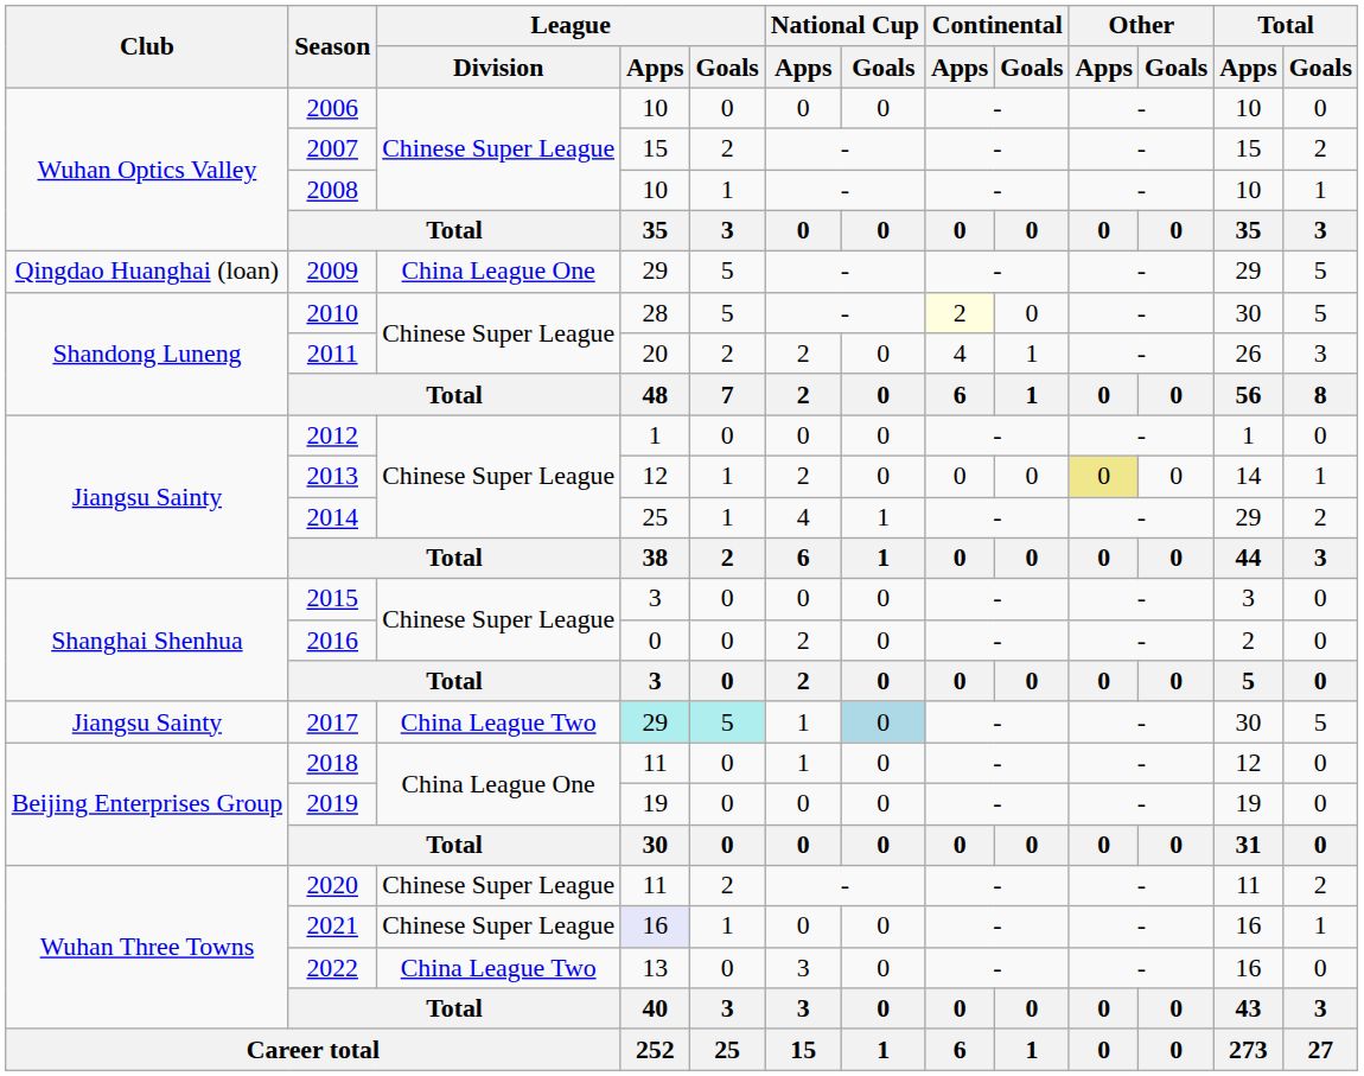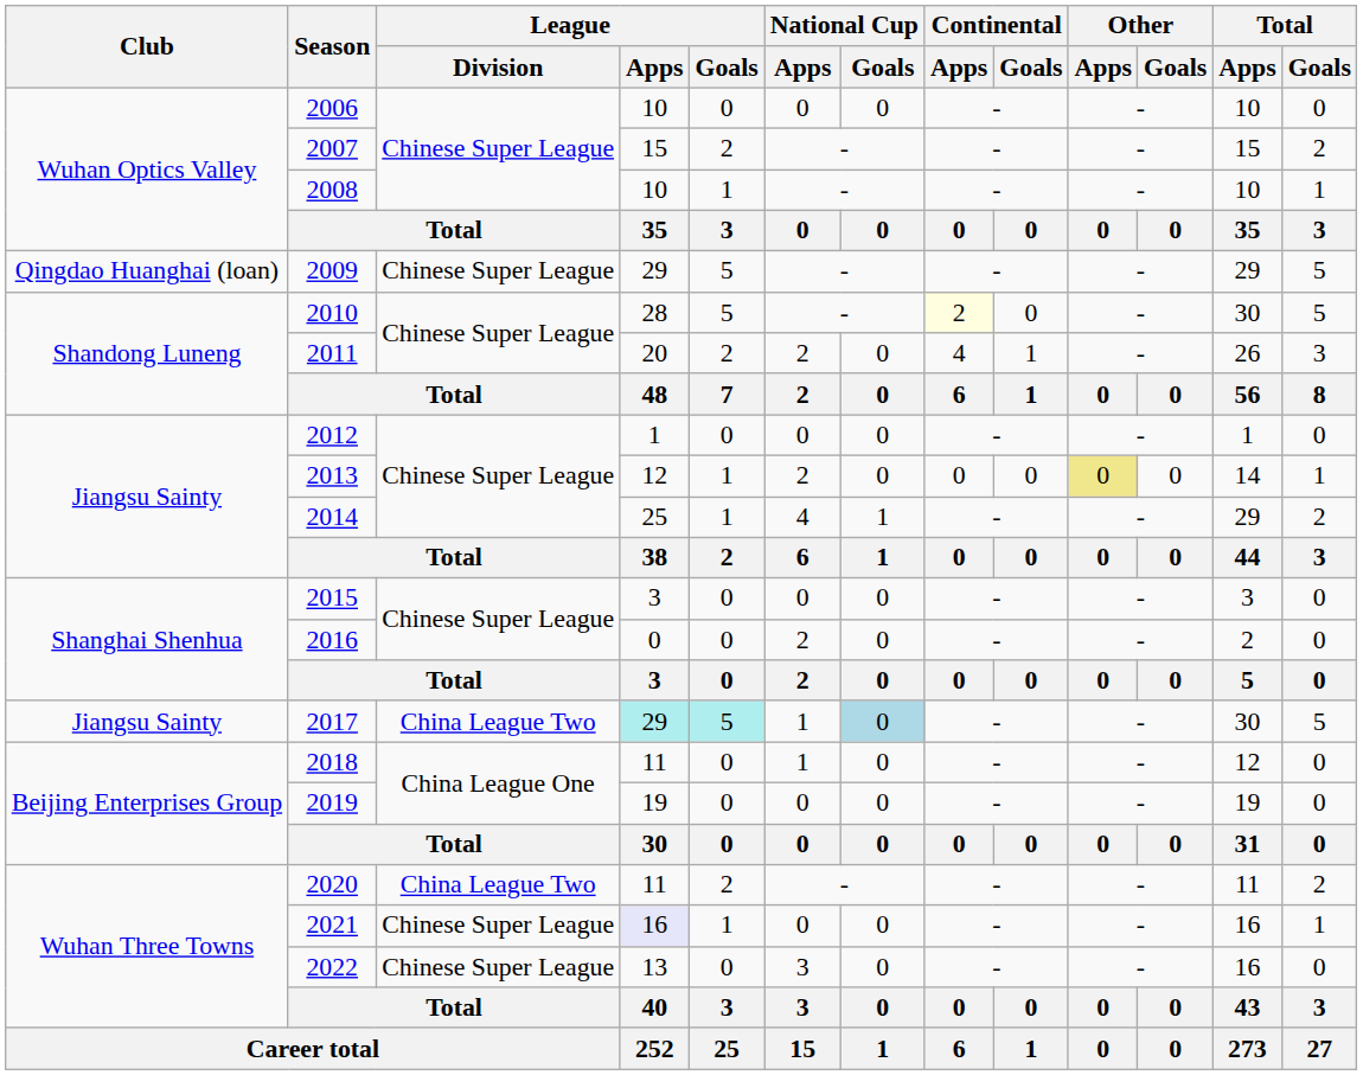2009 | League / Division: China League One -> Chinese Super League
2020 | League / Division: Chinese Super League -> China League Two
2022 | League / Division: China League Two -> Chinese Super League
